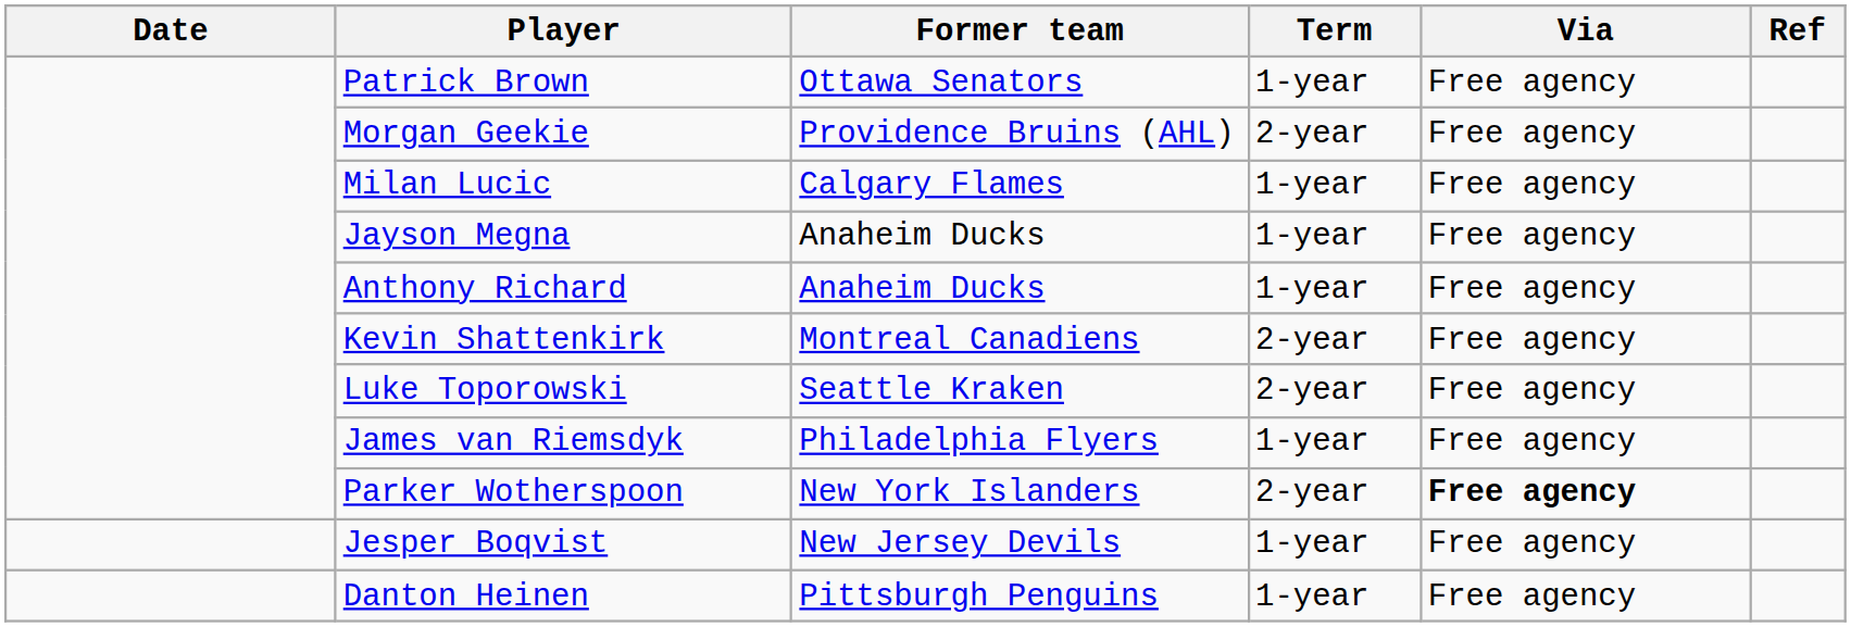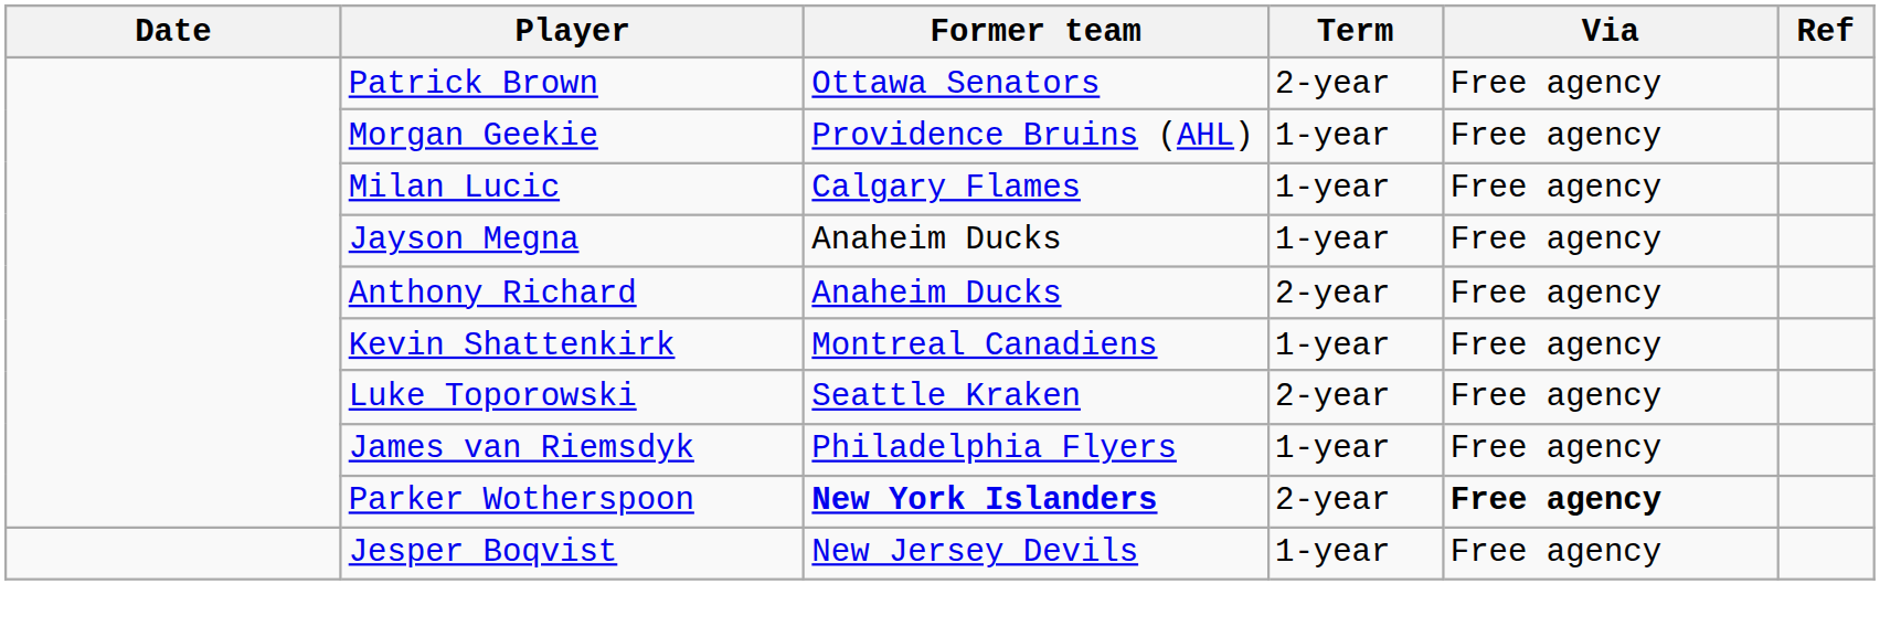Patrick Brown | Term: 1-year -> 2-year
Morgan Geekie | Term: 2-year -> 1-year
Anthony Richard | Term: 1-year -> 2-year
Kevin Shattenkirk | Term: 2-year -> 1-year
Parker Wotherspoon | Former team: normal -> bold
- row: Danton Heinen | Pittsburgh Penguins | 1-year | Free agency
